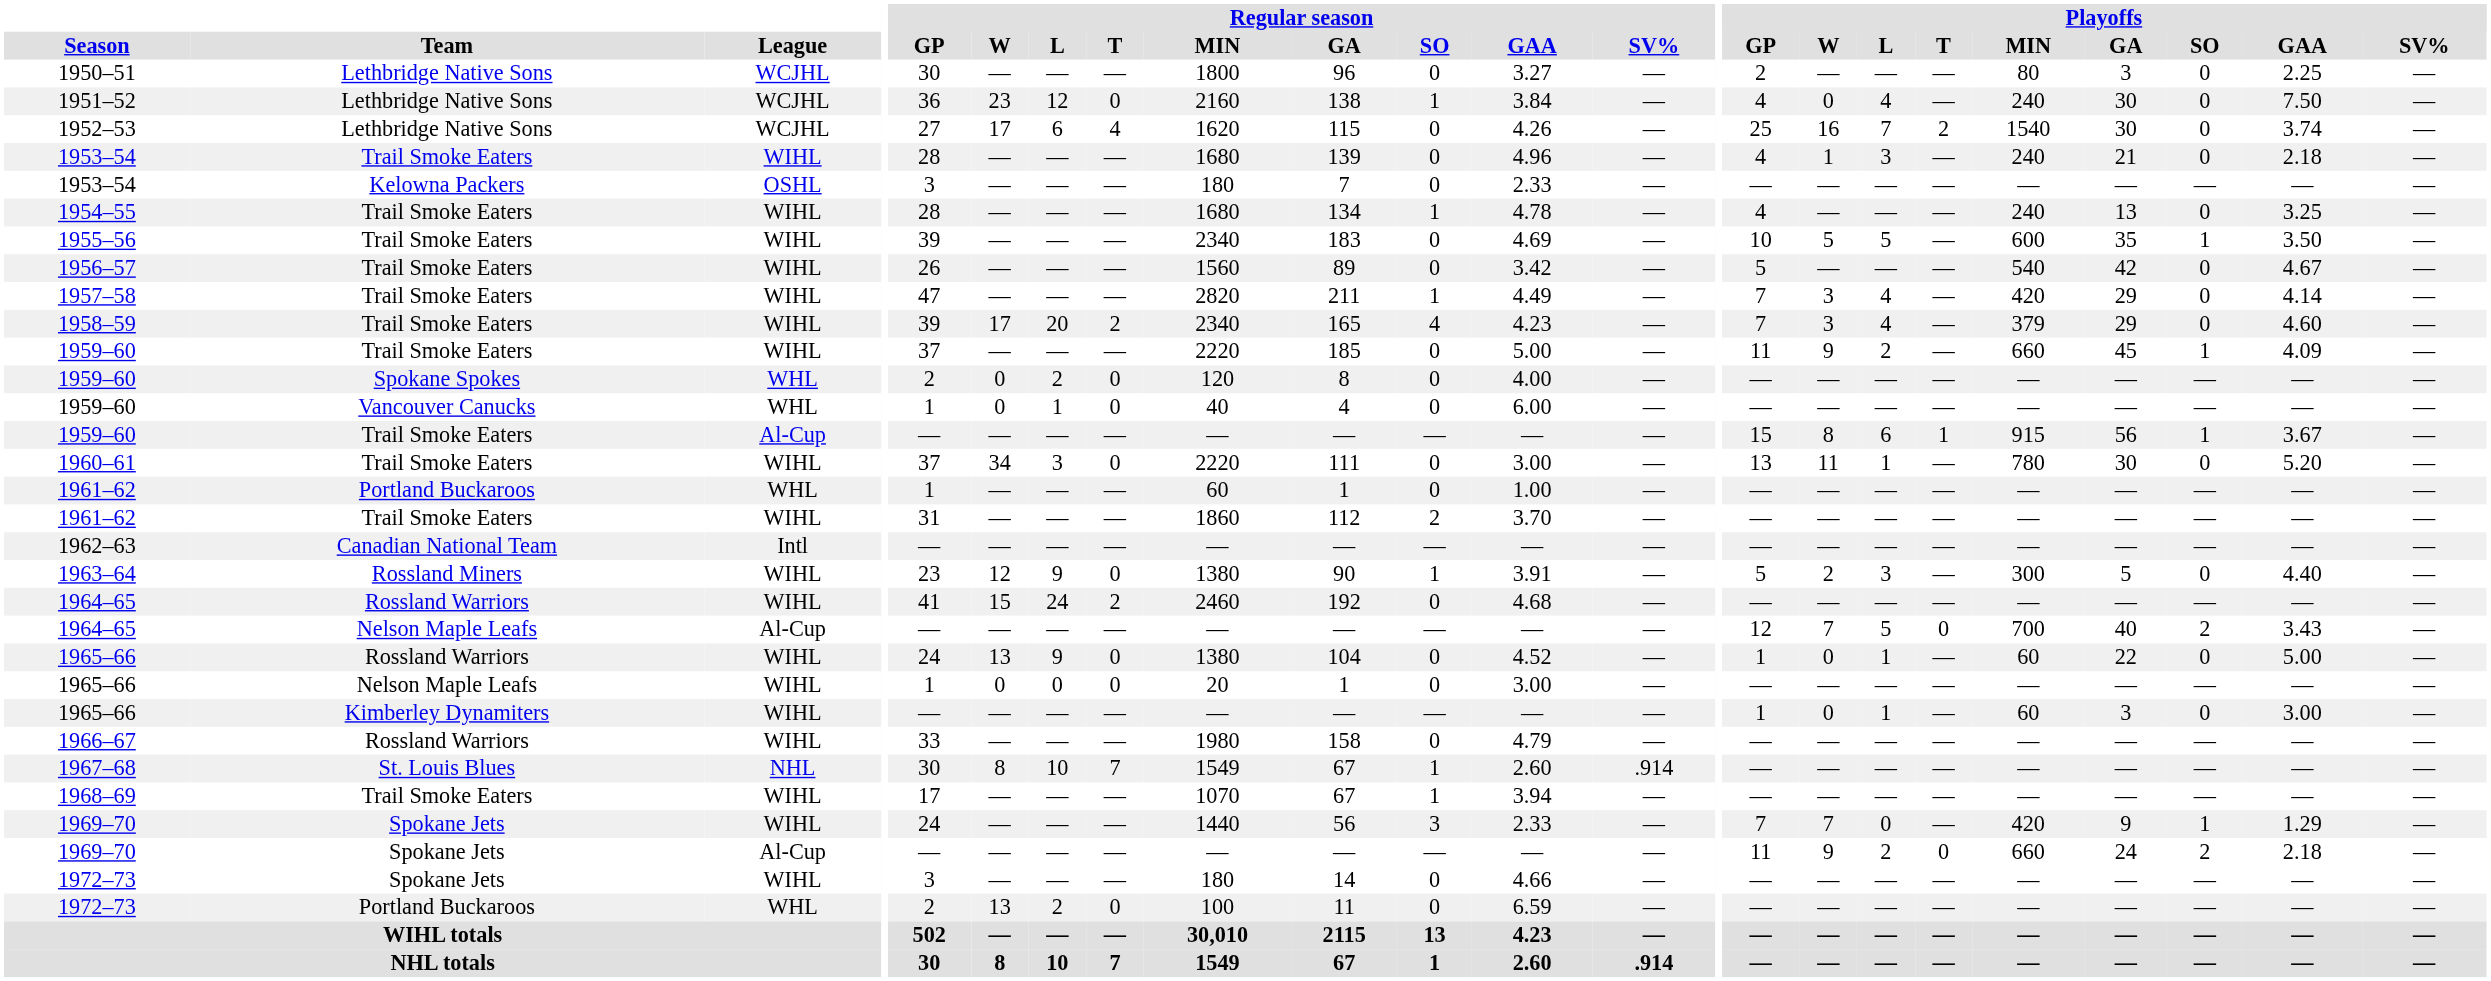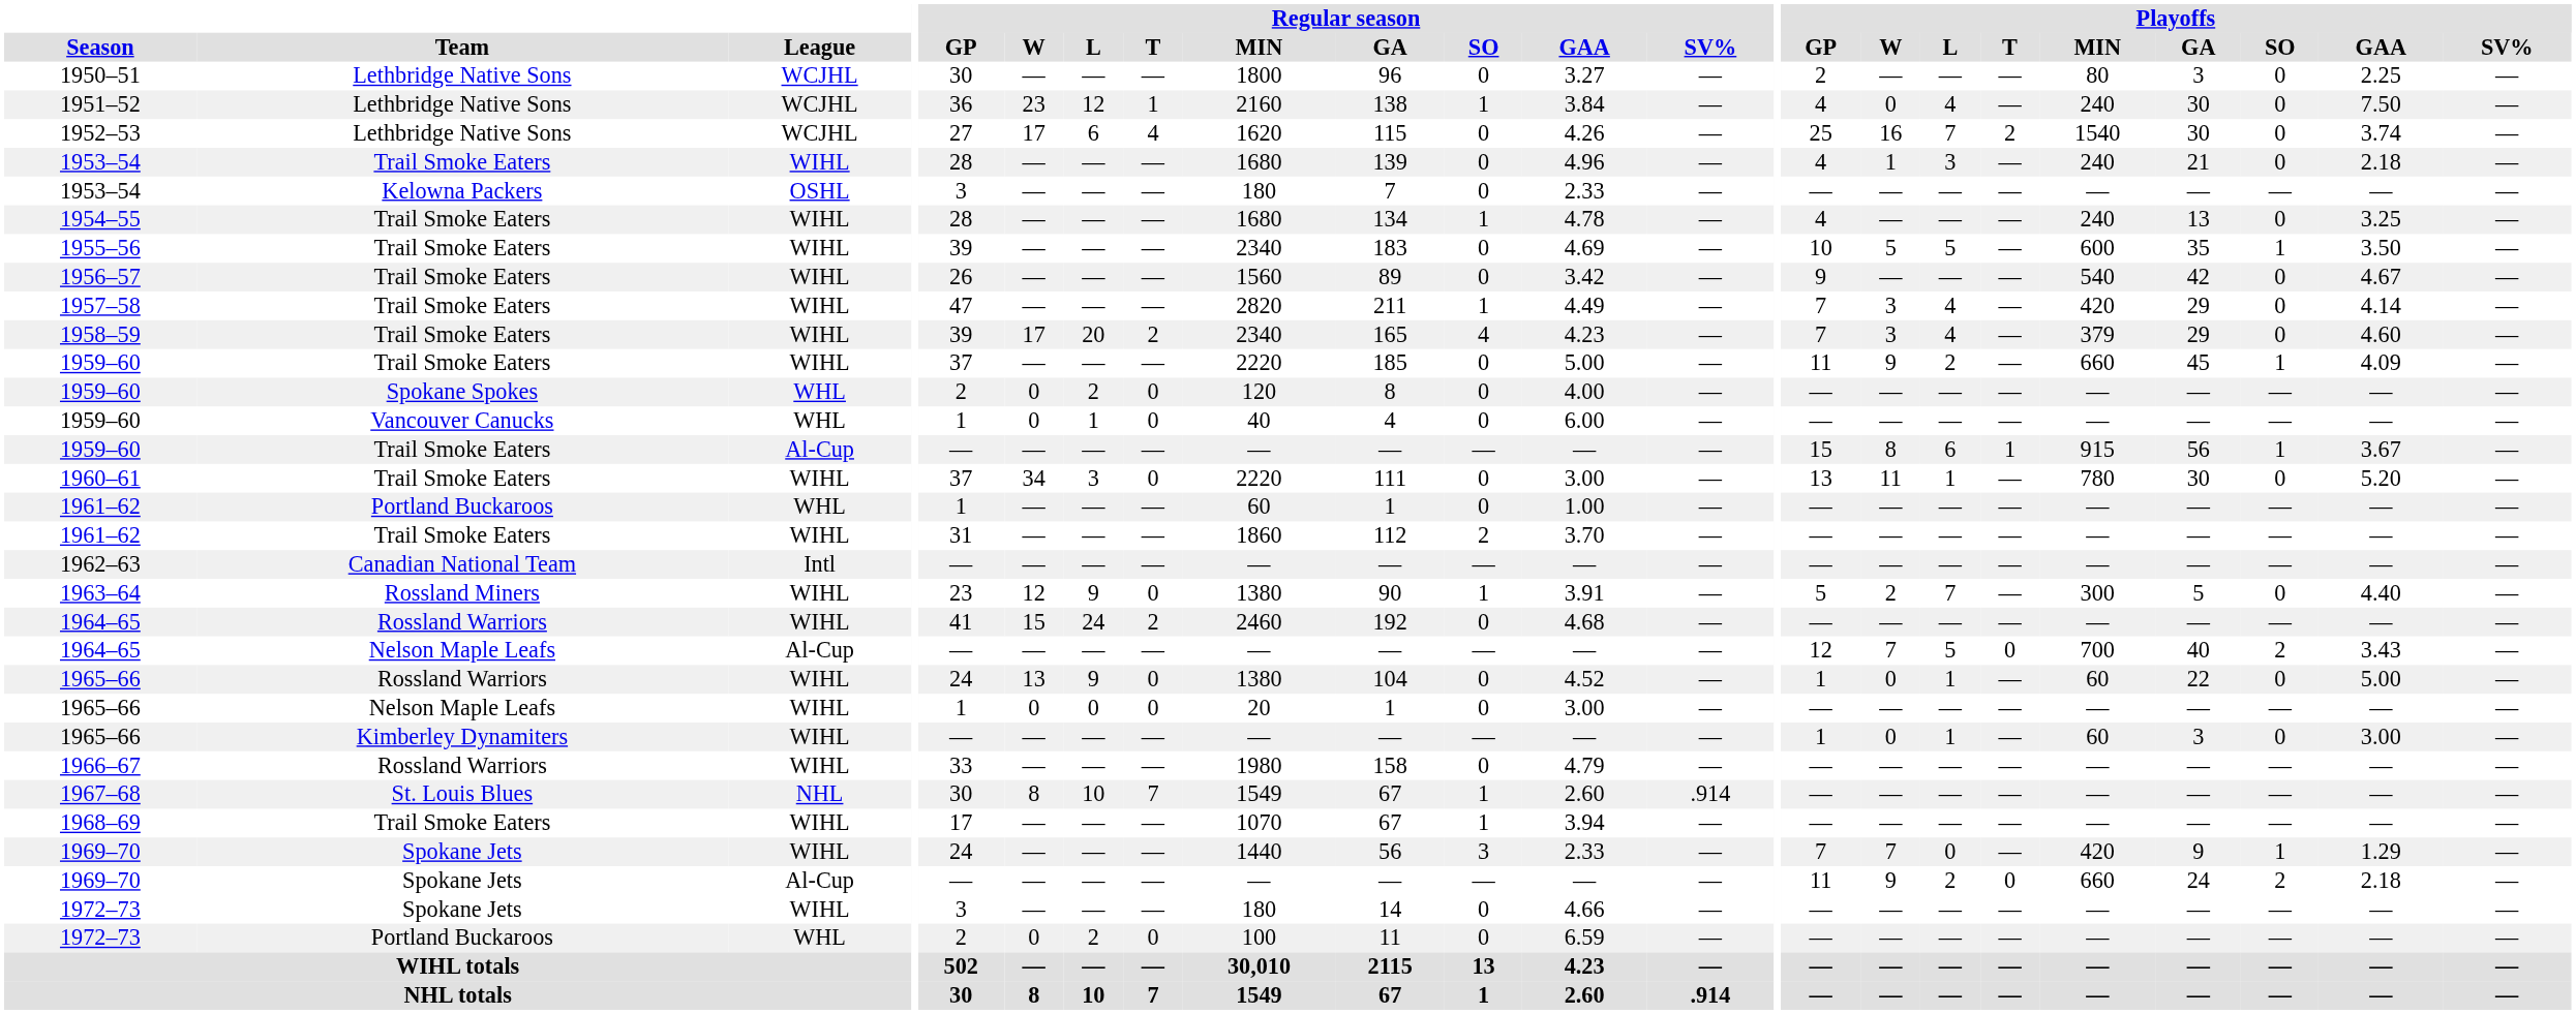1951–52 | Regular season / T: 0 -> 1
1956–57 | Playoffs / GP: 5 -> 9
1963–64 | Playoffs / L: 3 -> 7
1972–73 / Portland Buckaroos | Regular season / W: 13 -> 0
